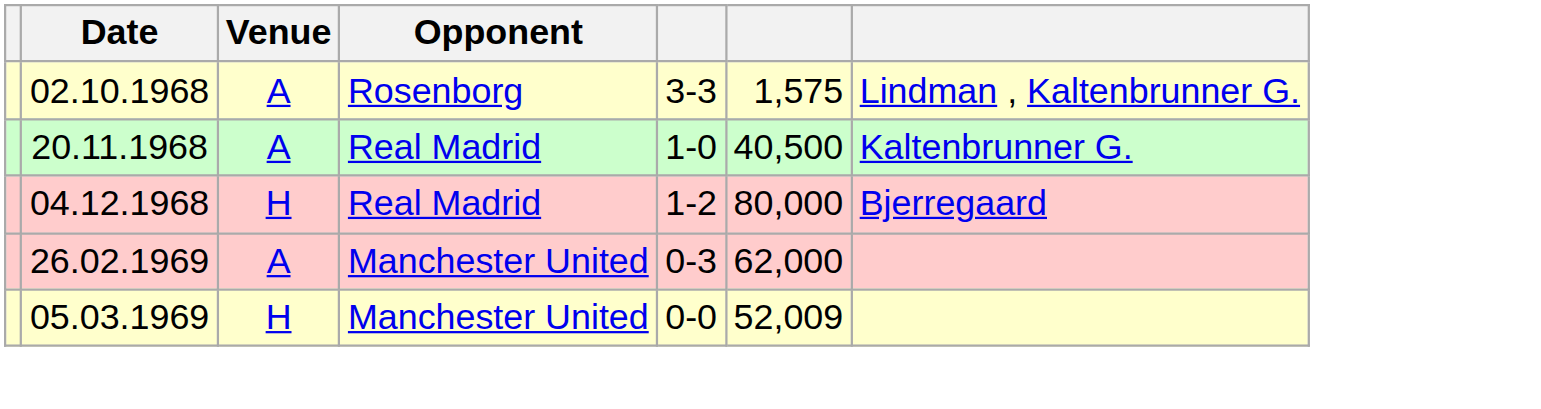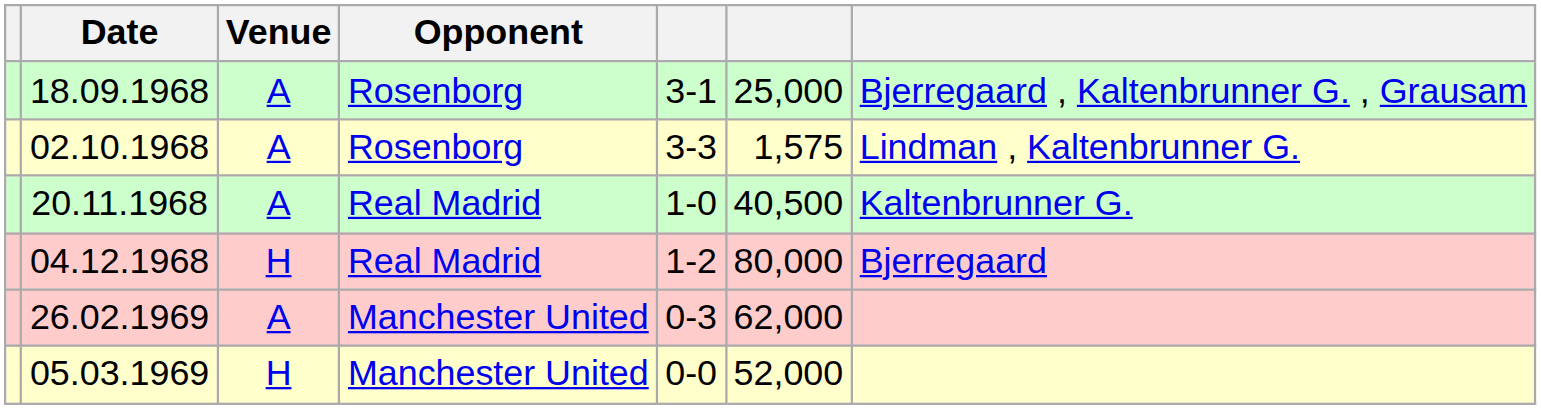+ row: 18.09.1968 | A | Rosenborg | 3-1 | 25,000 | Bjerregaard , Kaltenbrunner G. , Grausam
05.03.1969 | column 6: 52,009 -> 52,000
